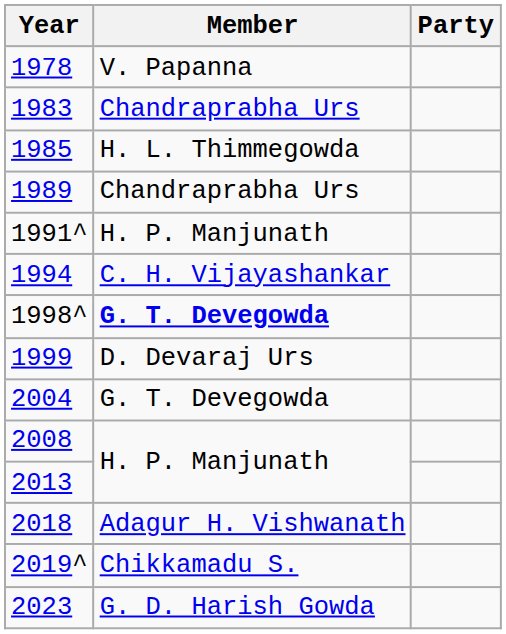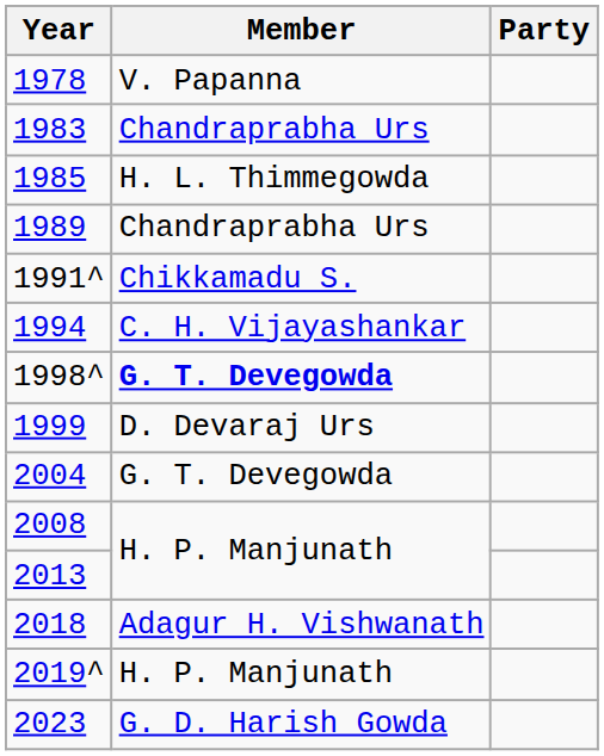1991^ | Member: H. P. Manjunath -> Chikkamadu S.
2019^ | Member: Chikkamadu S. -> H. P. Manjunath
